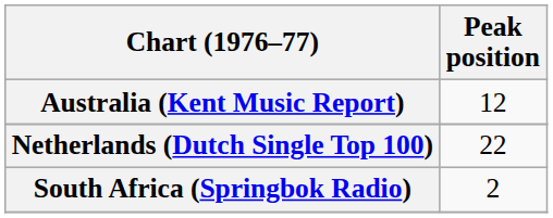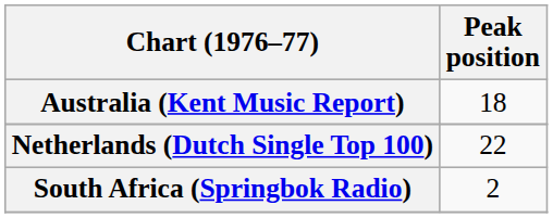Australia (Kent Music Report) | Peak position: 12 -> 18
